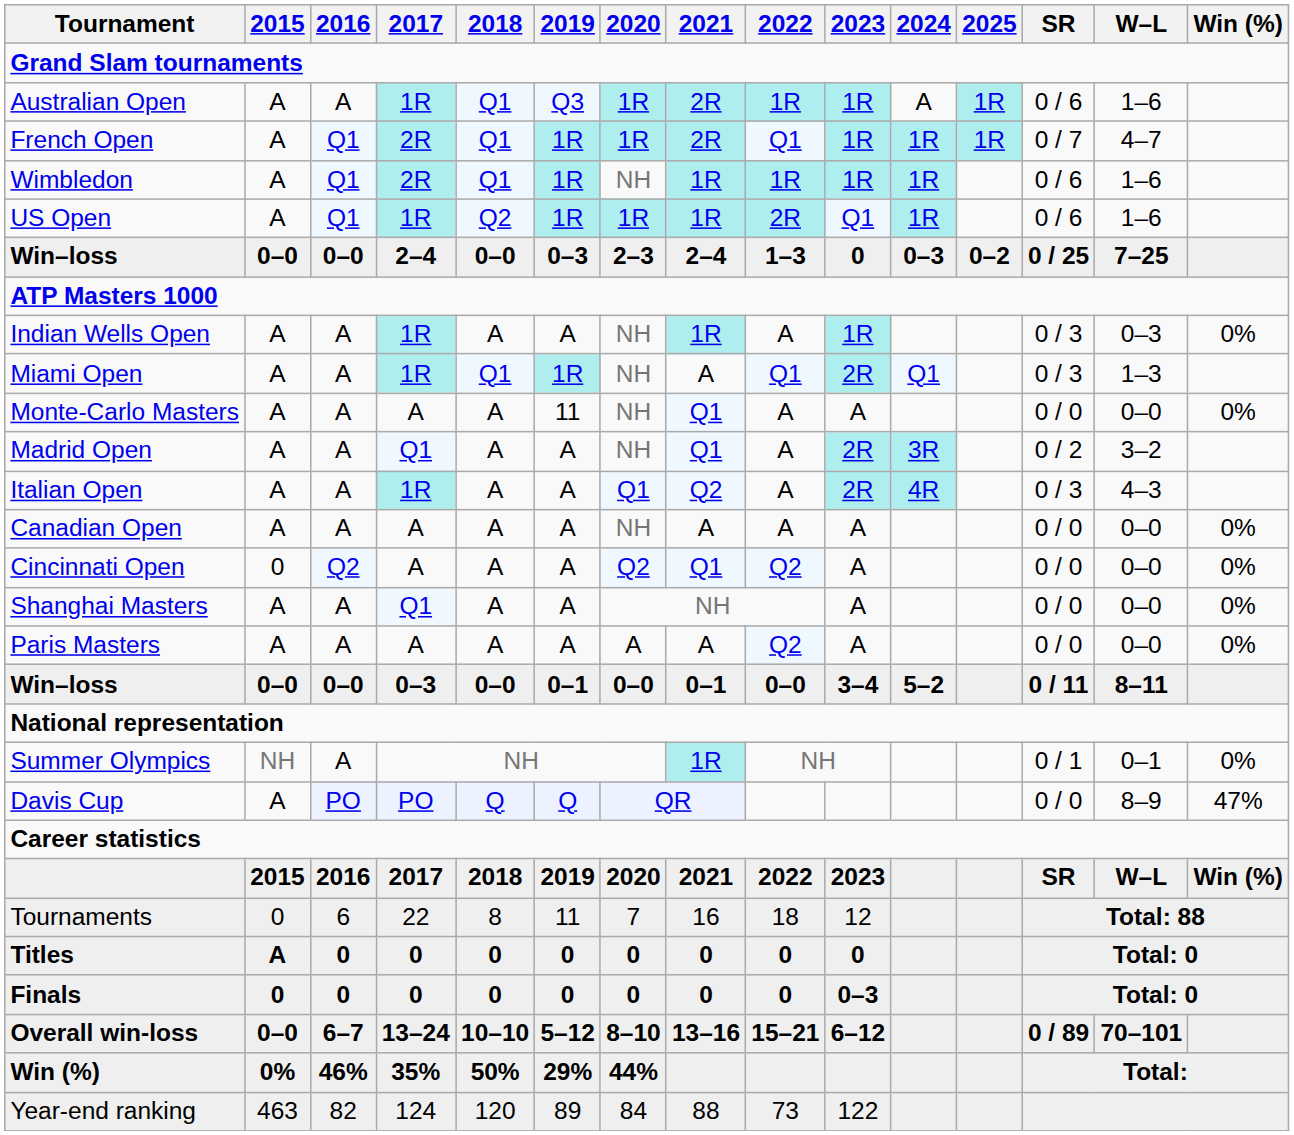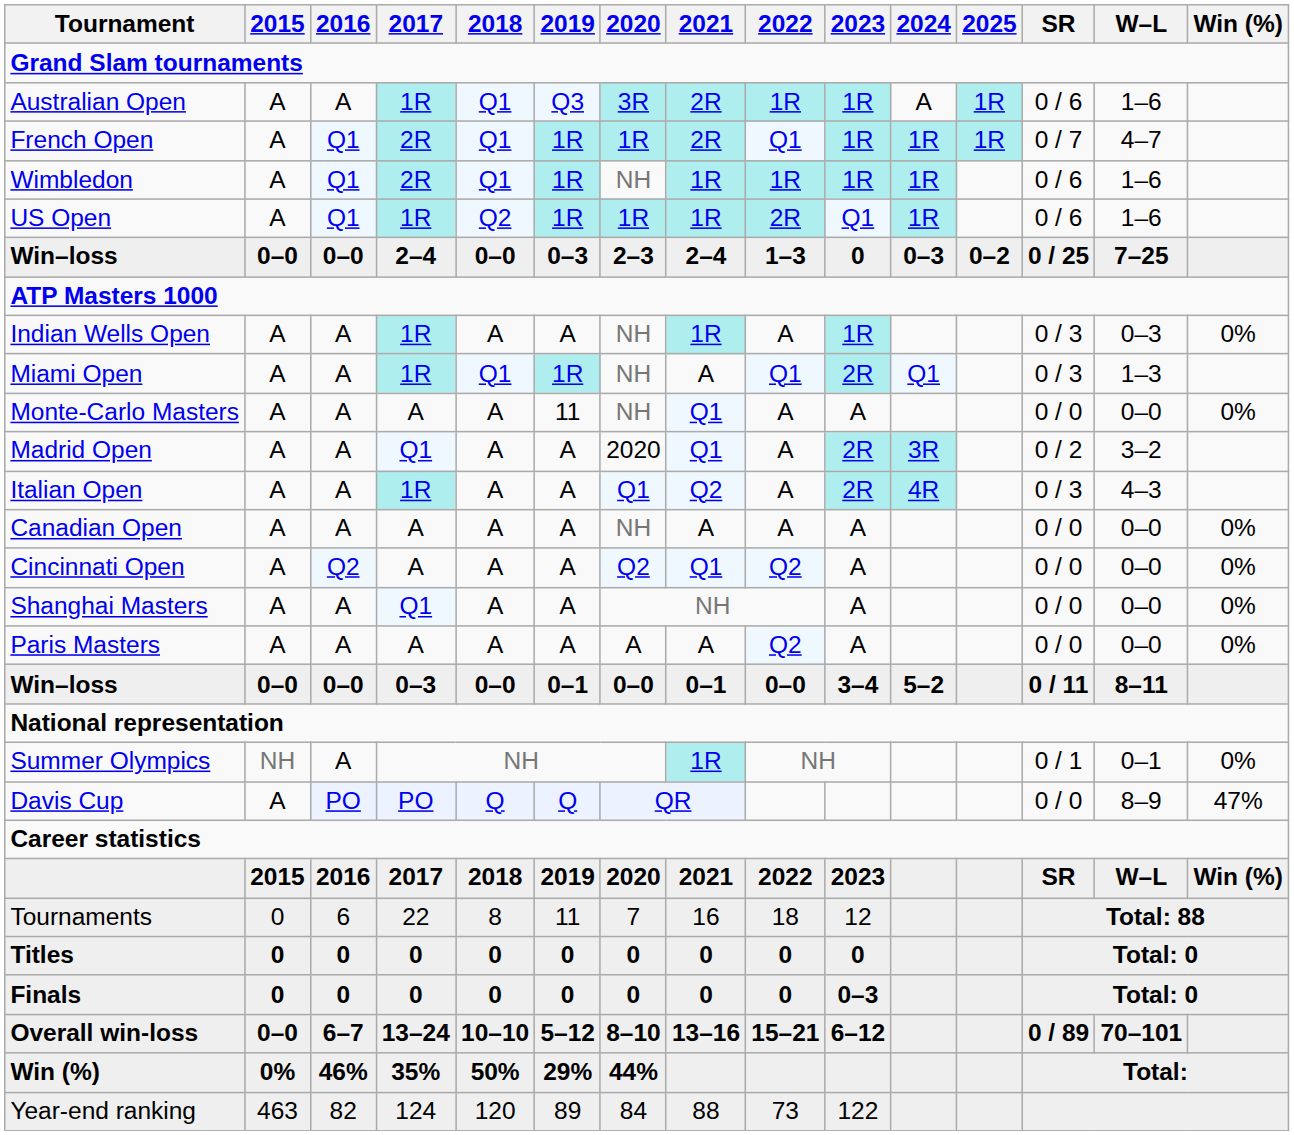Australian Open | 2020: 1R -> 3R
Madrid Open | 2020: NH -> 2020
Cincinnati Open | 2015: 0 -> A
Titles | 2015: A -> 0
